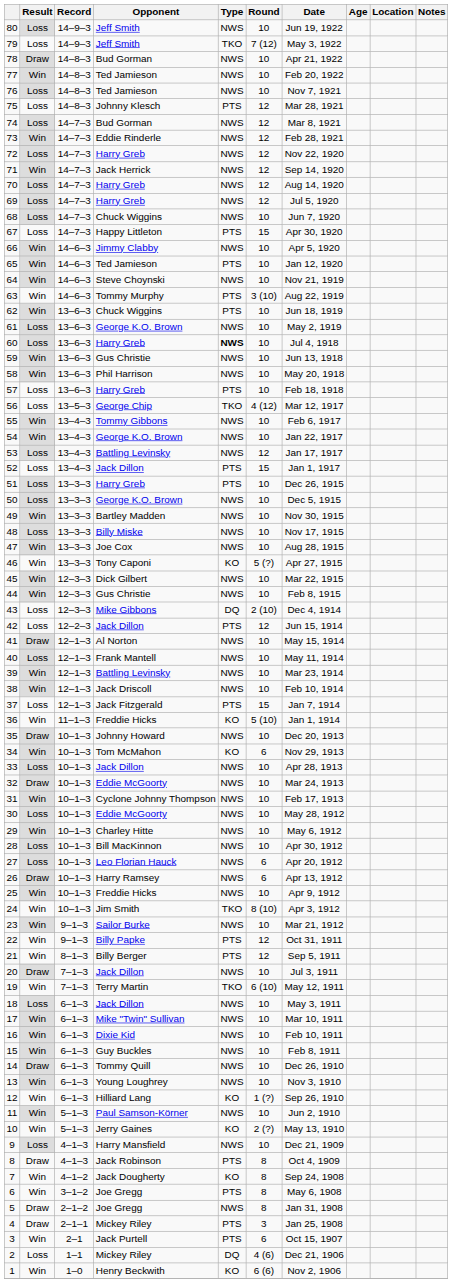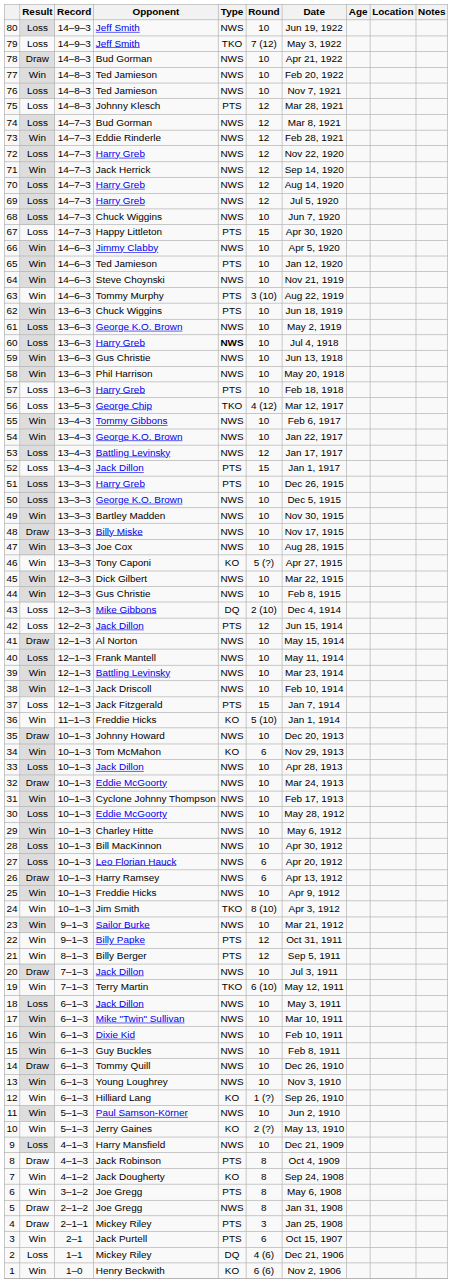48 | Result: Loss -> Draw
